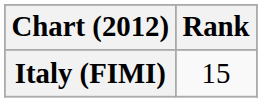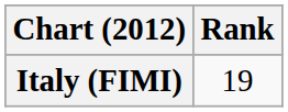Italy (FIMI) | Rank: 15 -> 19
